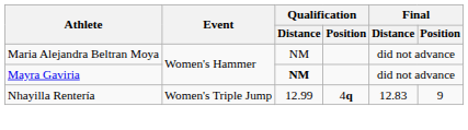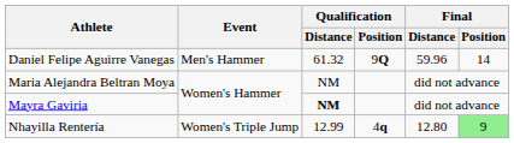+ row: Daniel Felipe Aguirre Vanegas | Men's Hammer | 61.32 | 9Q | 59.96 | 14
Nhayilla Rentería | Final / Distance: 12.83 -> 12.80
Nhayilla Rentería | Final / Position: no background -> lightgreen background
